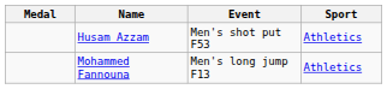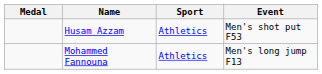columns swapped: Sport <-> Event
